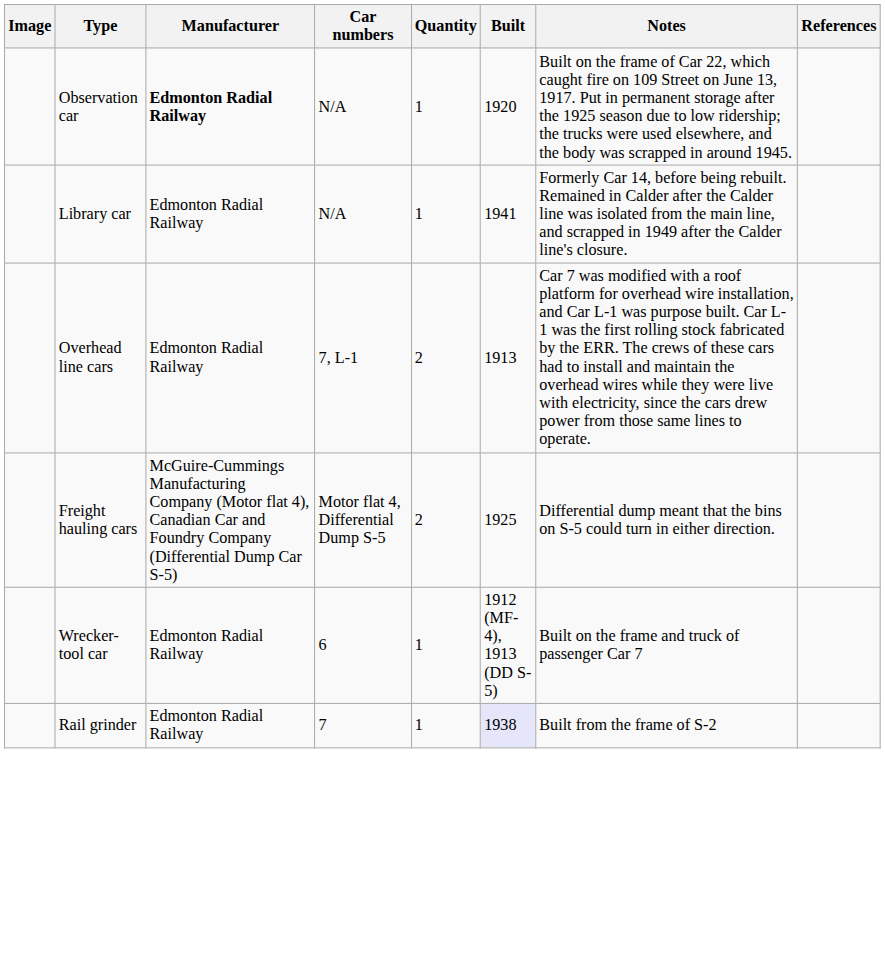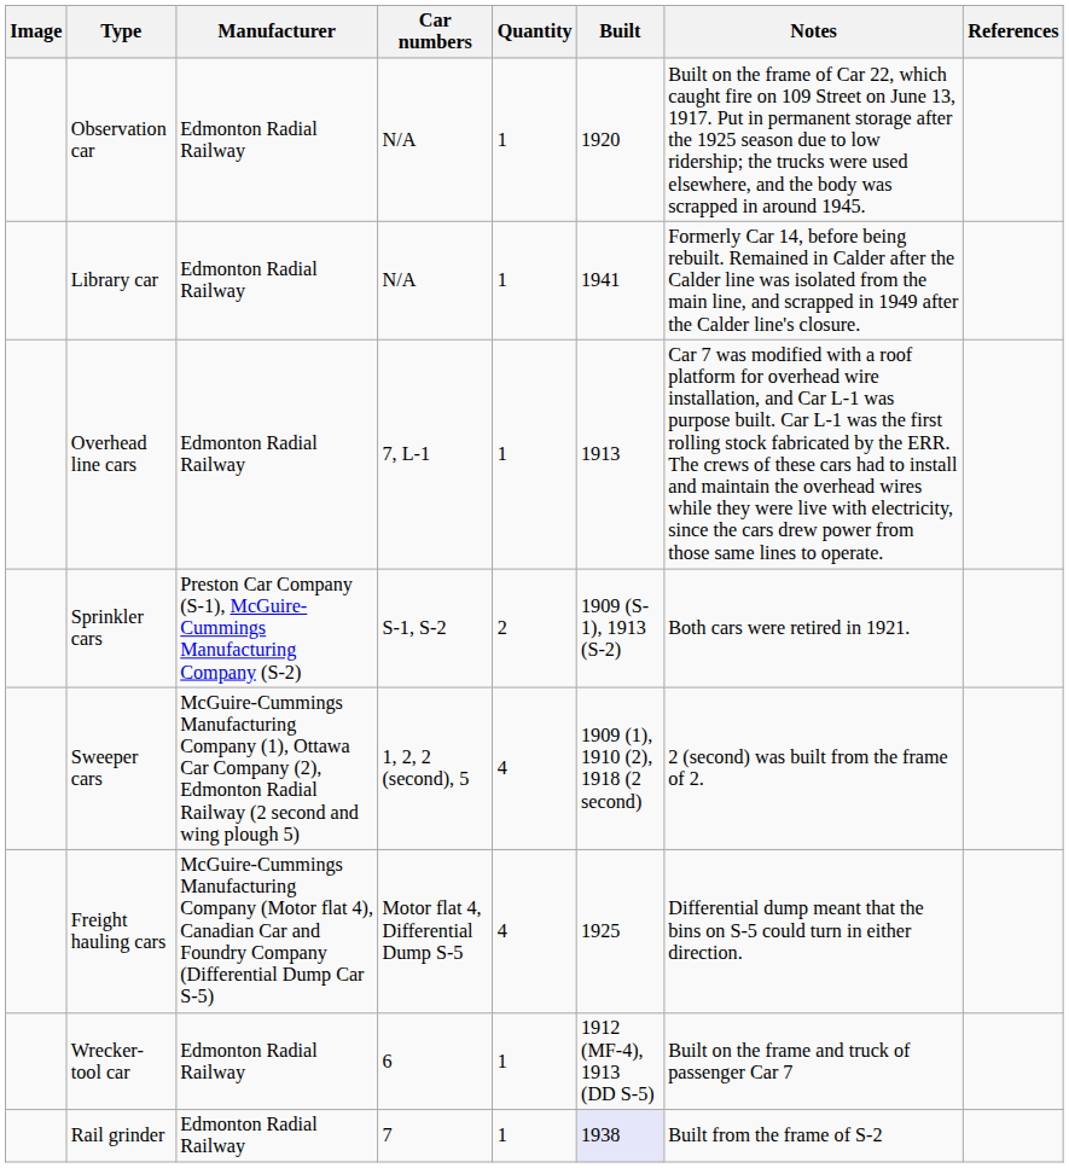Observation car | Manufacturer: bold -> normal
Overhead line cars | Quantity: 2 -> 1
+ row: Sprinkler cars | Preston Car Company (S-1), McGuire-Cummings Manufacturing Company (S-2) | S-1, S-2 | 2 | 1909 (S-1), 1913 (S-2) | Both cars were retired in 1921.
+ row: Sweeper cars | McGuire-Cummings Manufacturing Company (1), Ottawa Car Company (2), Edmonton Radial Railway (2 second and wing plough 5) | 1, 2, 2 (second), 5 | 4 | 1909 (1), 1910 (2), 1918 (2 second) | 2 (second) was built from the frame of 2.
Freight hauling cars | Quantity: 2 -> 4
